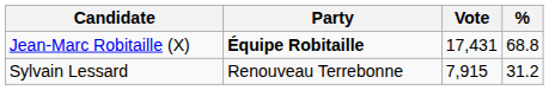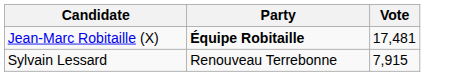- column: % | 68.8 | 31.2
Jean-Marc Robitaille (X) | Vote: 17,431 -> 17,481
